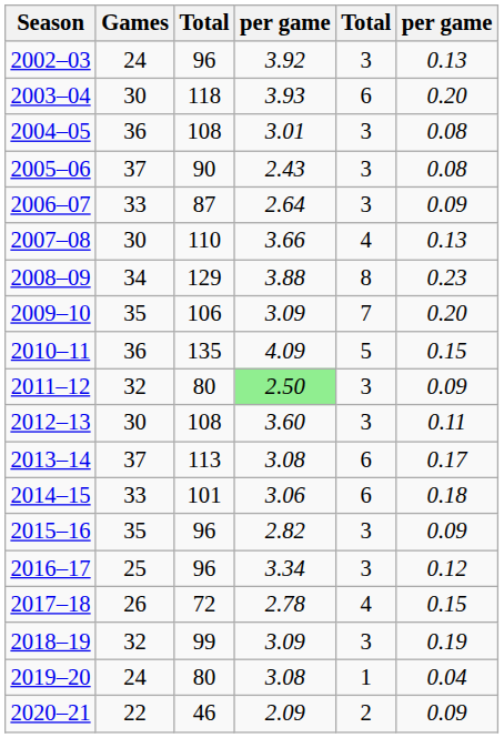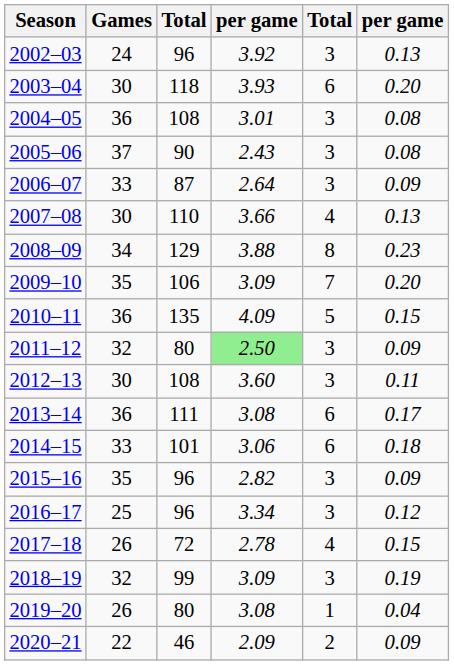2013–14 | Games: 37 -> 36
2013–14 | column 3: 113 -> 111
2019–20 | Games: 24 -> 26
